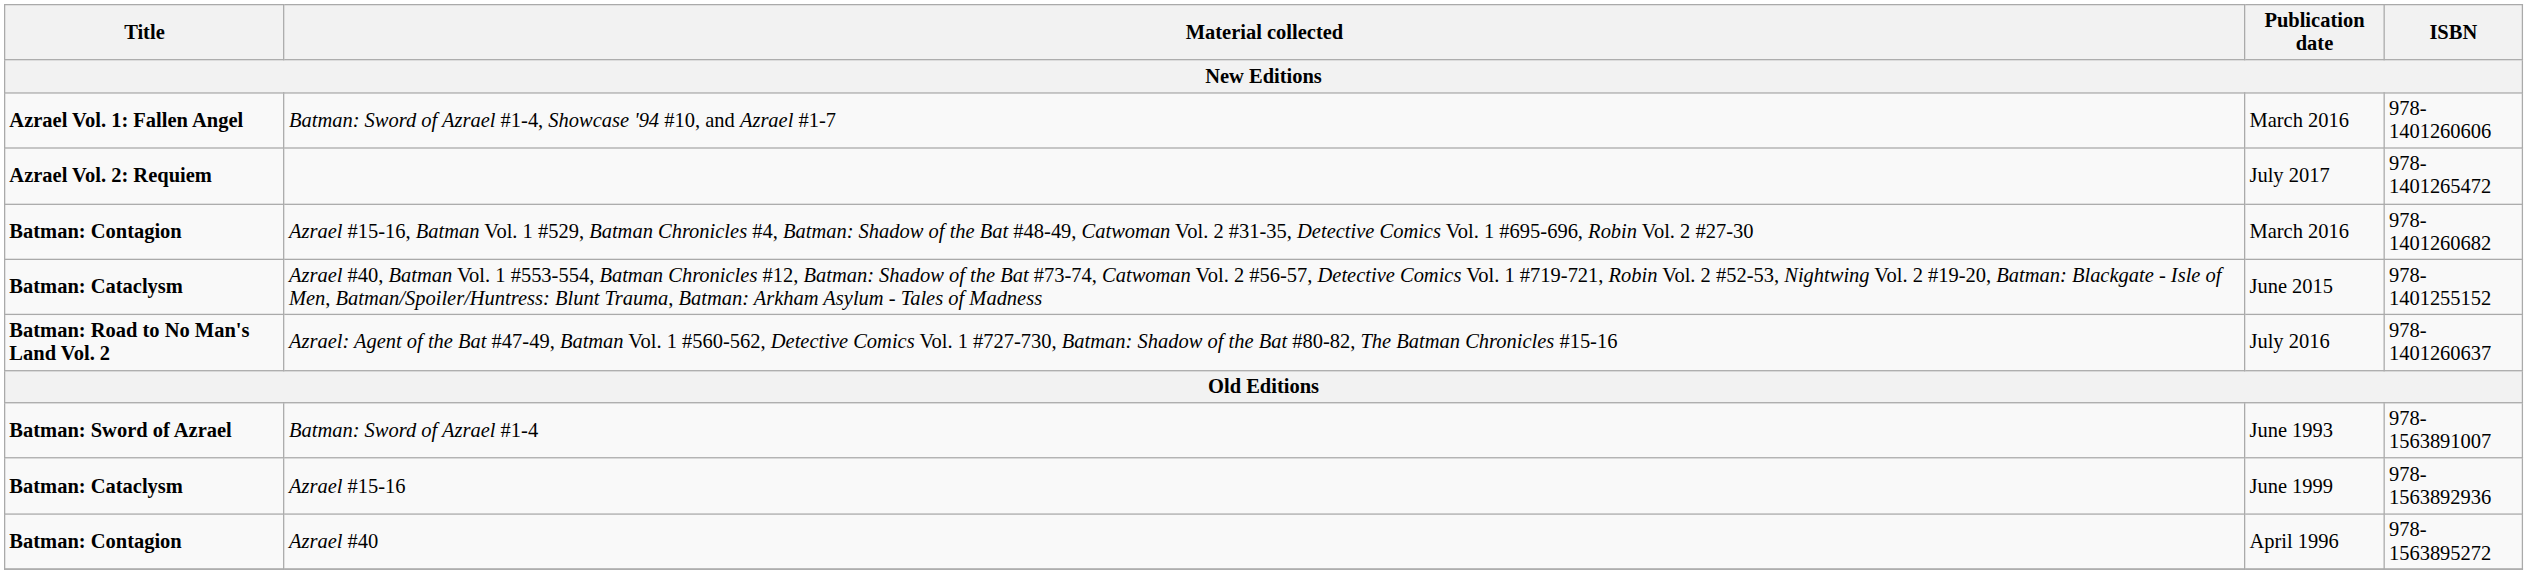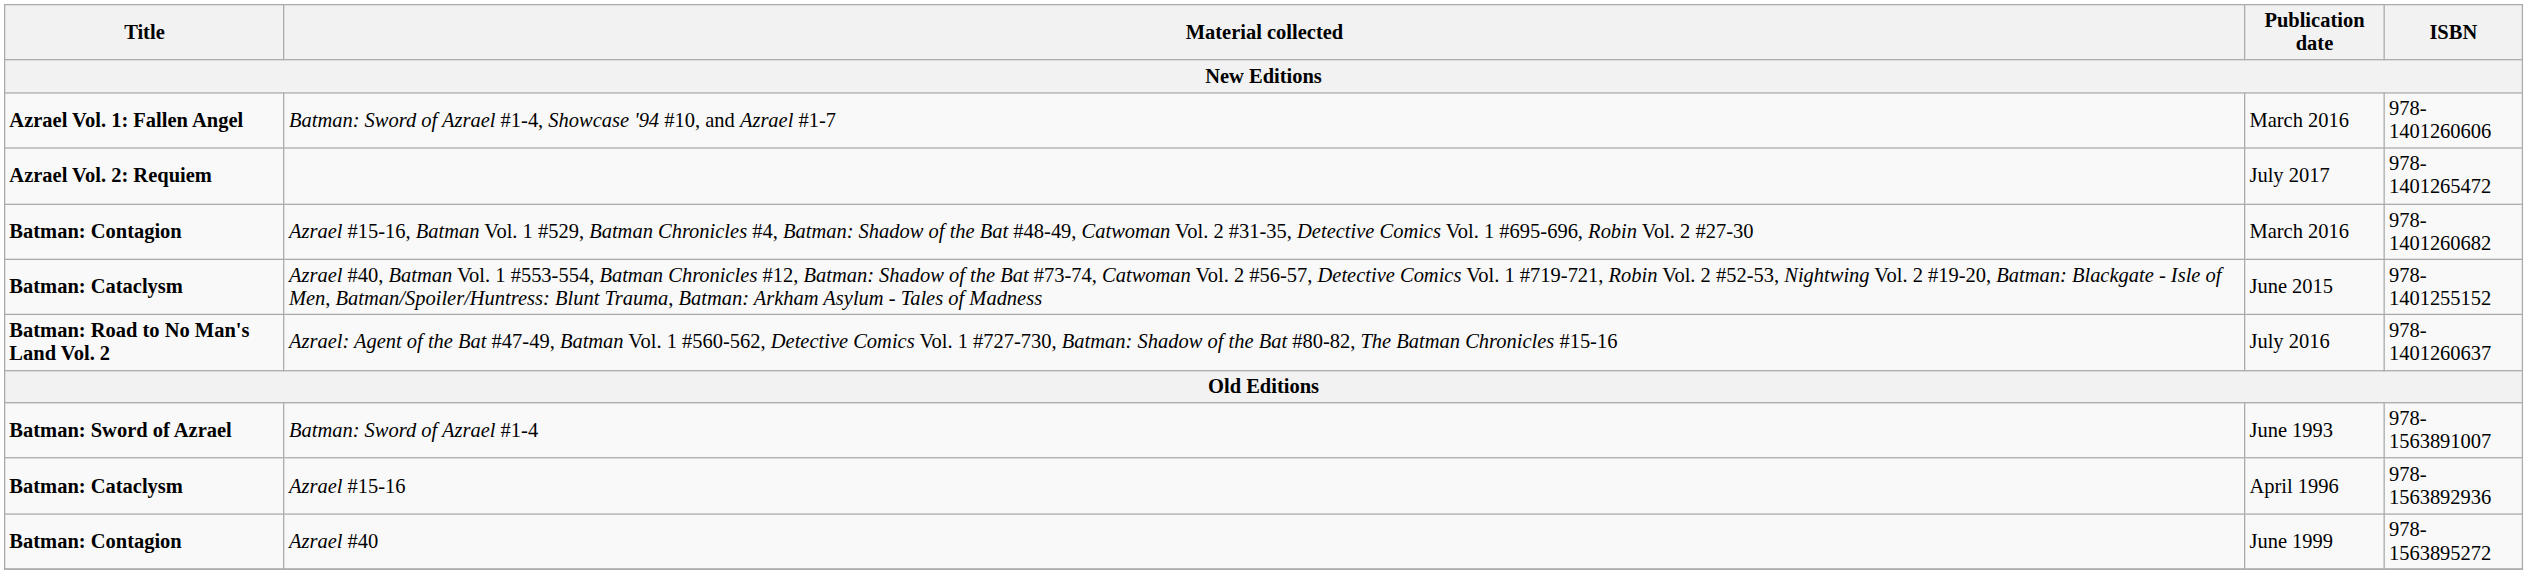Azrael #15-16 | Publication date: June 1999 -> April 1996
Azrael #40 | Publication date: April 1996 -> June 1999
